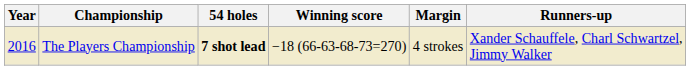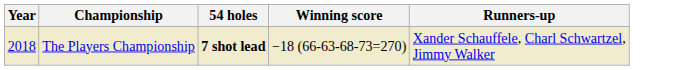- column: Margin | 4 strokes
The Players Championship | Year: 2016 -> 2018
